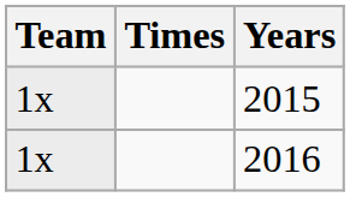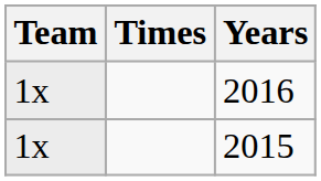rows swapped: 2015 <-> 2016
